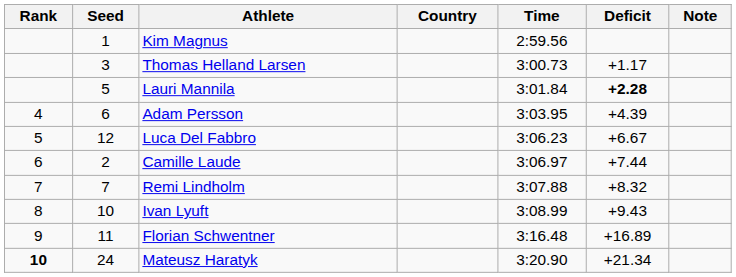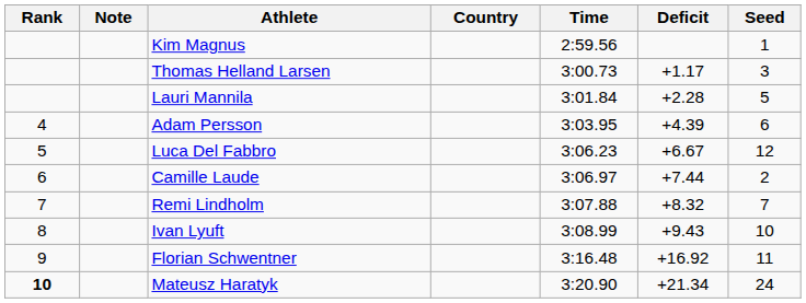columns swapped: Seed <-> Note
Lauri Mannila | Deficit: bold -> normal
Florian Schwentner | Deficit: +16.89 -> +16.92
